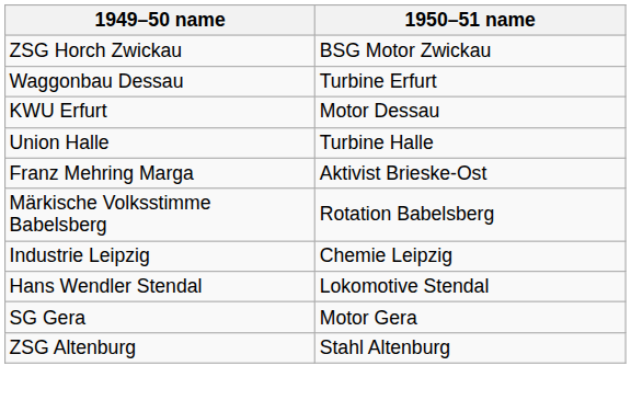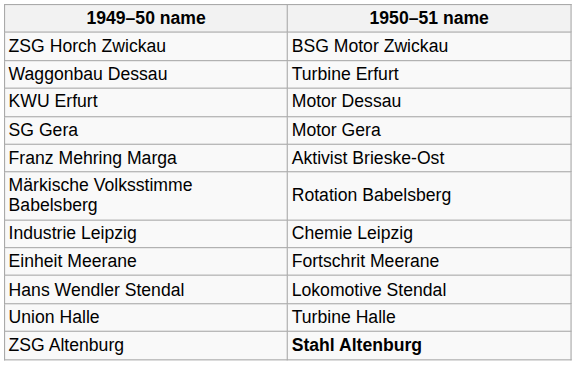rows swapped: Union Halle <-> SG Gera
+ row: Einheit Meerane | Fortschrit Meerane
ZSG Altenburg | 1950–51 name: normal -> bold
